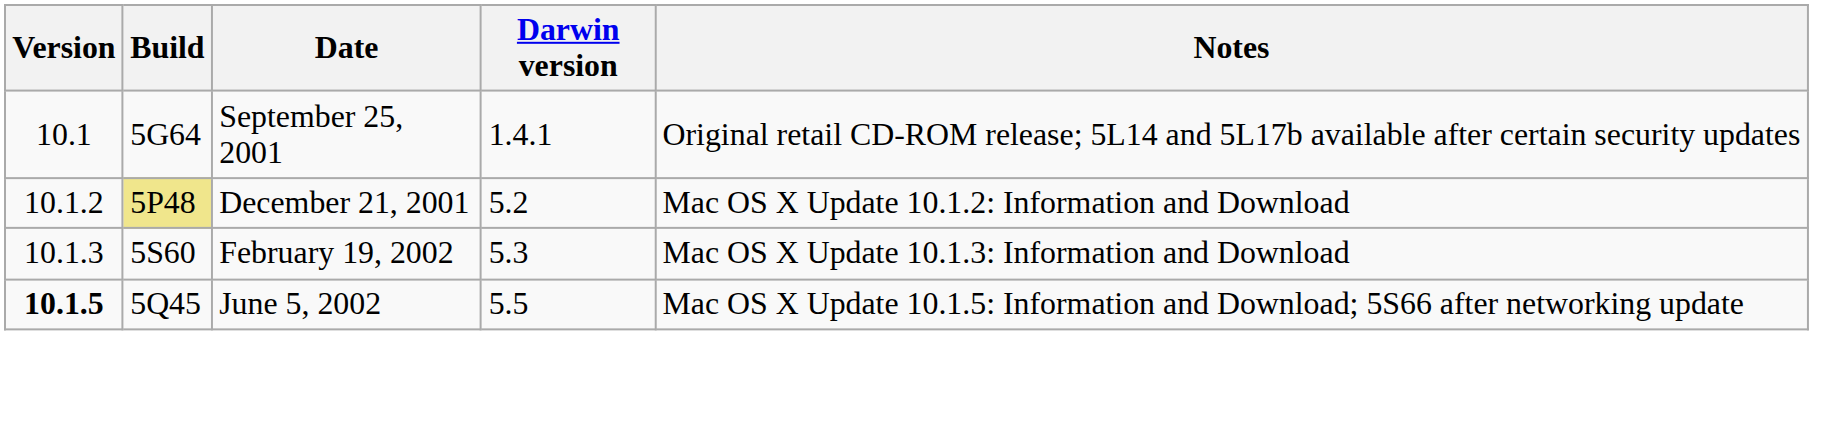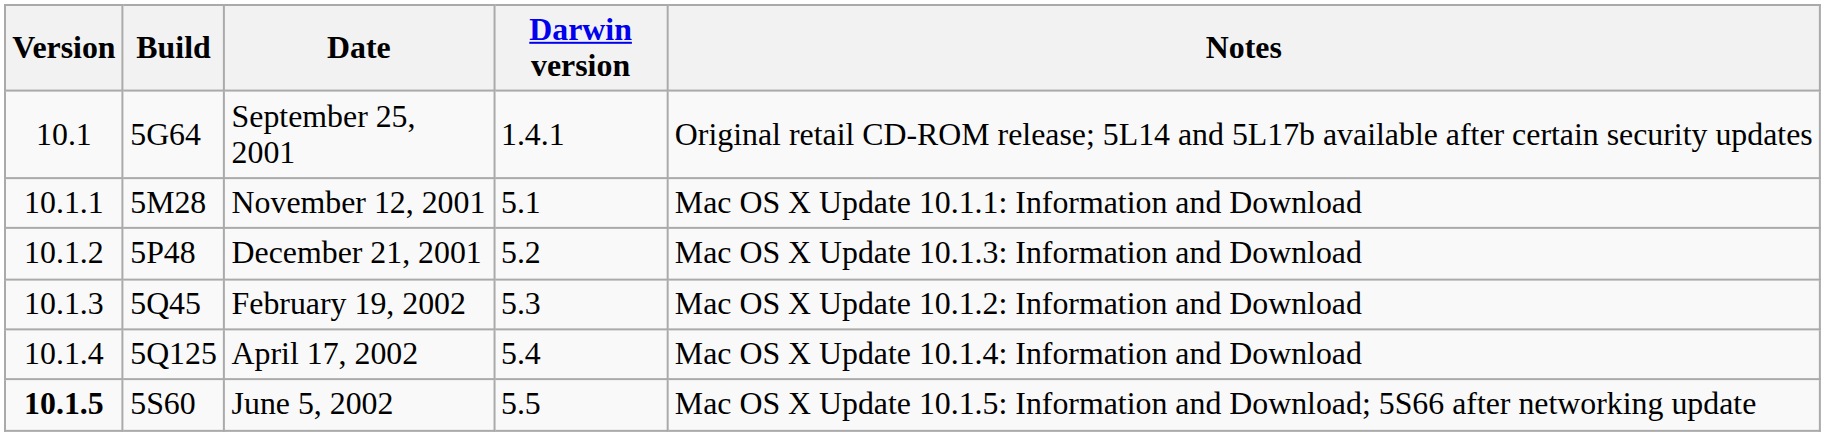+ row: 10.1.1 | 5M28 | November 12, 2001 | 5.1 | Mac OS X Update 10.1.1: Information and Download
December 21, 2001 | Build: khaki background -> no background
December 21, 2001 | Notes: Mac OS X Update 10.1.2: Information and Download -> Mac OS X Update 10.1.3: Information and Download
February 19, 2002 | Build: 5S60 -> 5Q45
February 19, 2002 | Notes: Mac OS X Update 10.1.3: Information and Download -> Mac OS X Update 10.1.2: Information and Download
+ row: 10.1.4 | 5Q125 | April 17, 2002 | 5.4 | Mac OS X Update 10.1.4: Information and Download
June 5, 2002 | Build: 5Q45 -> 5S60
